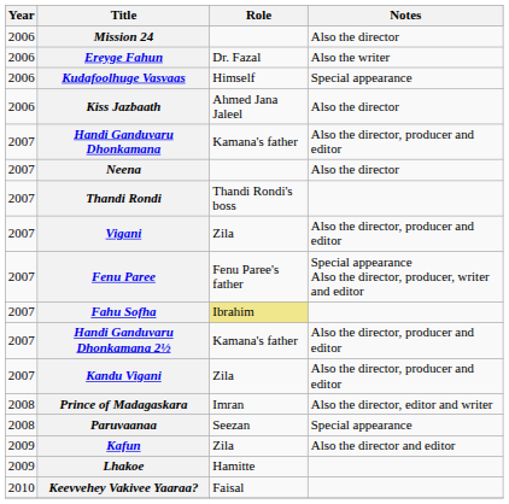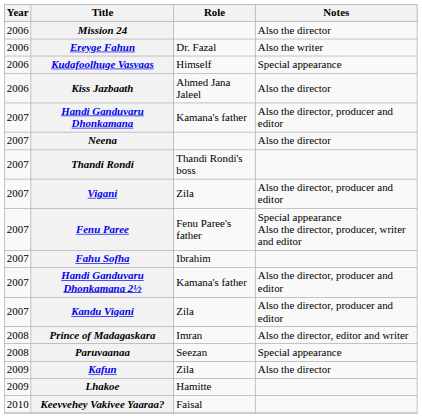Fahu Sofha | Role: khaki background -> no background
Kafun | Notes: Also the director and editor -> Also the director
